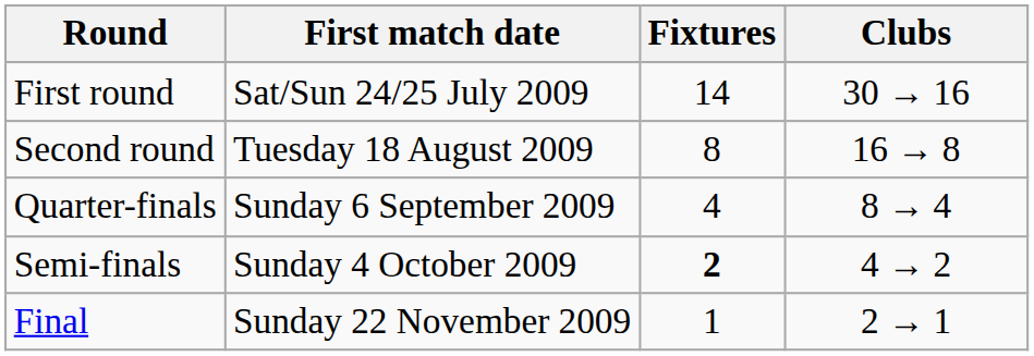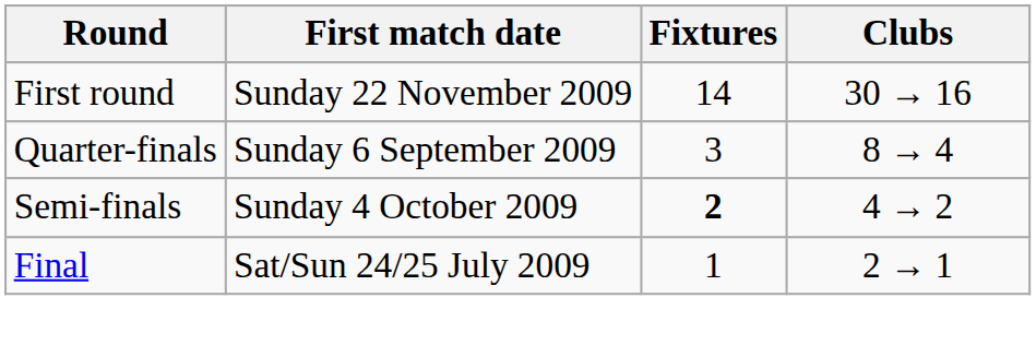First round | First match date: Sat/Sun 24/25 July 2009 -> Sunday 22 November 2009
- row: Second round | Tuesday 18 August 2009 | 8 | 16 → 8
Quarter-finals | Fixtures: 4 -> 3
Final | First match date: Sunday 22 November 2009 -> Sat/Sun 24/25 July 2009
